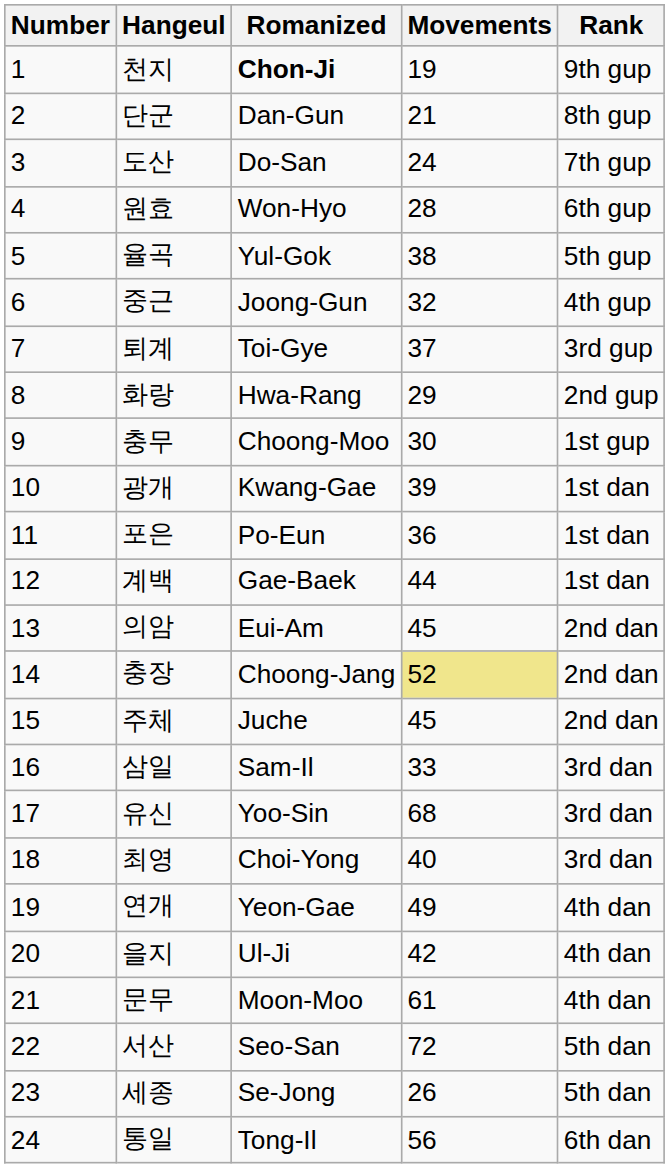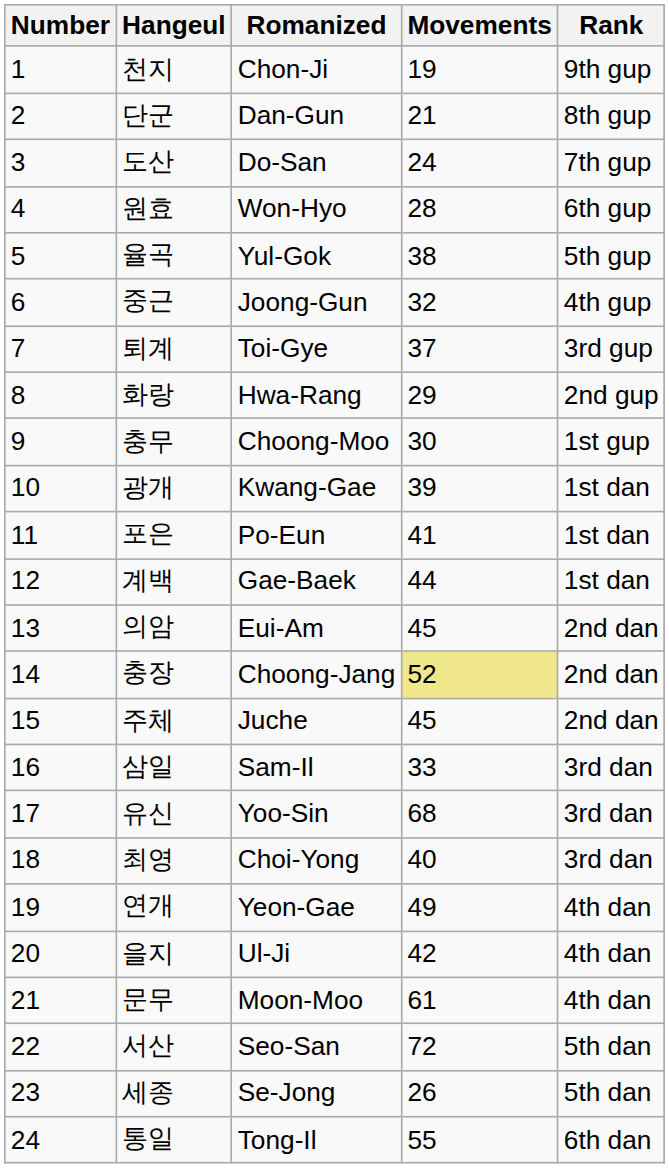천지 | Romanized: bold -> normal
포은 | Movements: 36 -> 41
통일 | Movements: 56 -> 55
